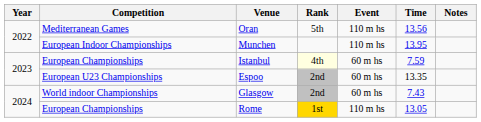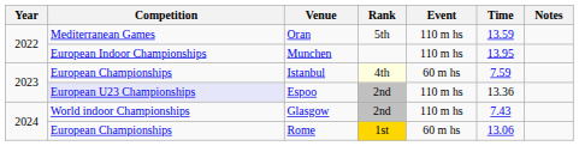Oran | Time: 13.56 -> 13.59
Espoo | Competition: no background -> lavender background
Espoo | Event: 60 m hs -> 110 m hs
Espoo | Time: 13.35 -> 13.36
Glasgow | Event: 60 m hs -> 110 m hs
Rome | Event: 110 m hs -> 60 m hs
Rome | Time: 13.05 -> 13.06
